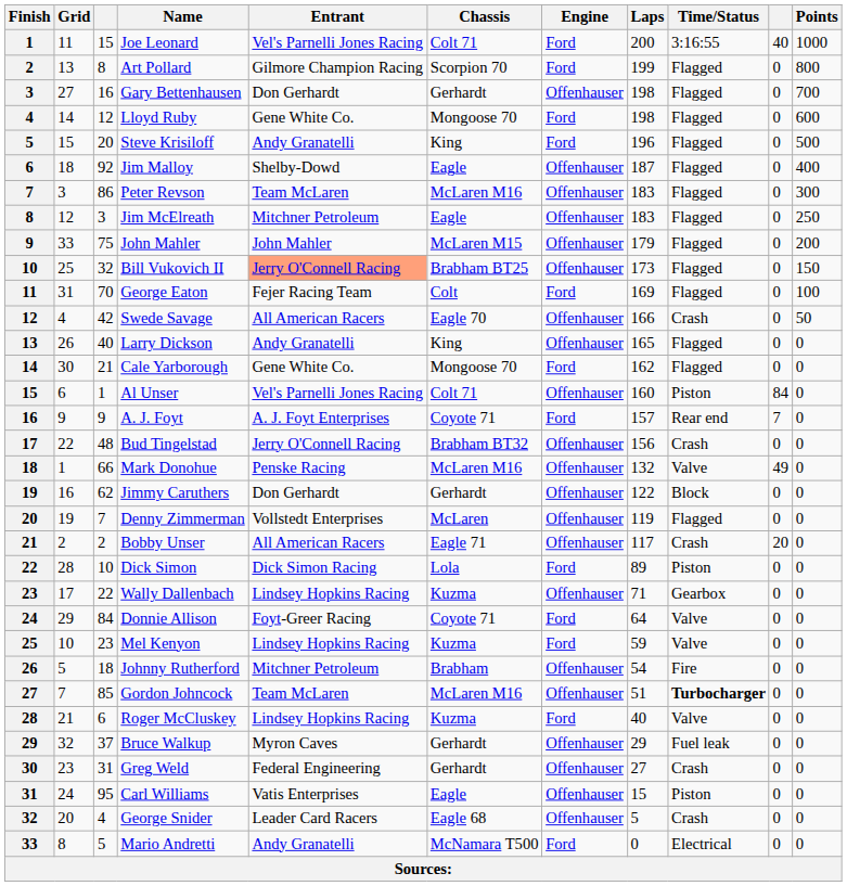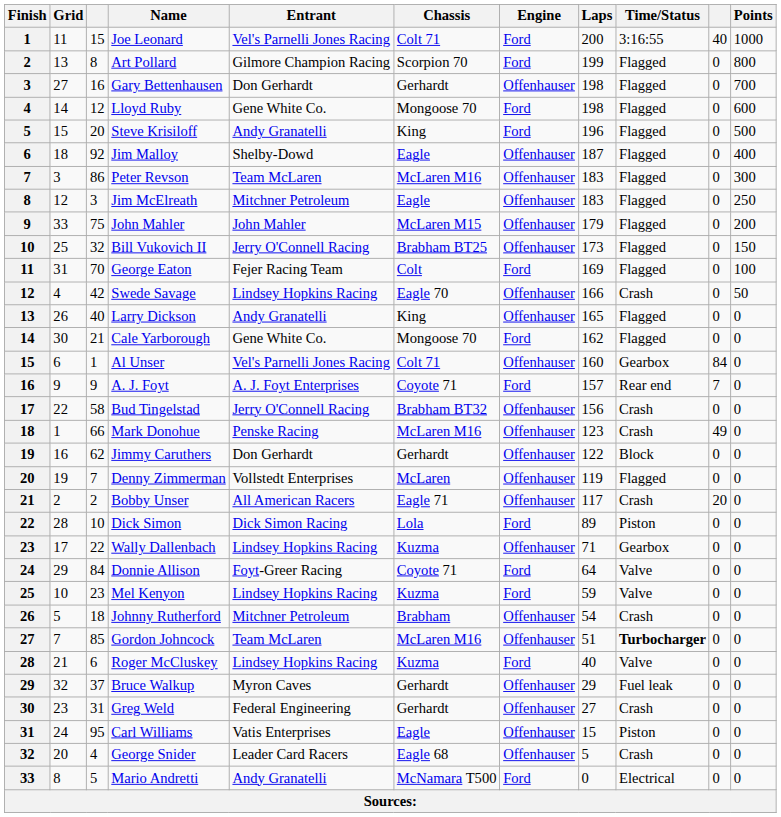Bill Vukovich II | Entrant: lightsalmon background -> no background
Swede Savage | Entrant: All American Racers -> Lindsey Hopkins Racing
Al Unser | Time/Status: Piston -> Gearbox
Bud Tingelstad | column 3: 48 -> 58
Mark Donohue | Laps: 132 -> 123
Mark Donohue | Time/Status: Valve -> Crash
Johnny Rutherford | Time/Status: Fire -> Crash
